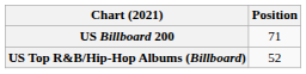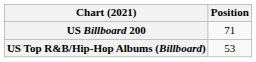US Top R&B/Hip-Hop Albums (Billboard) | Position: 52 -> 53
